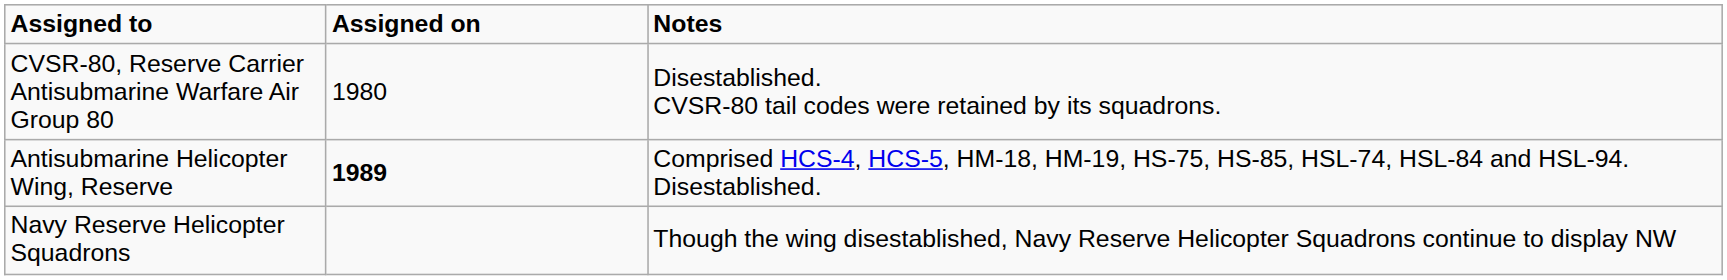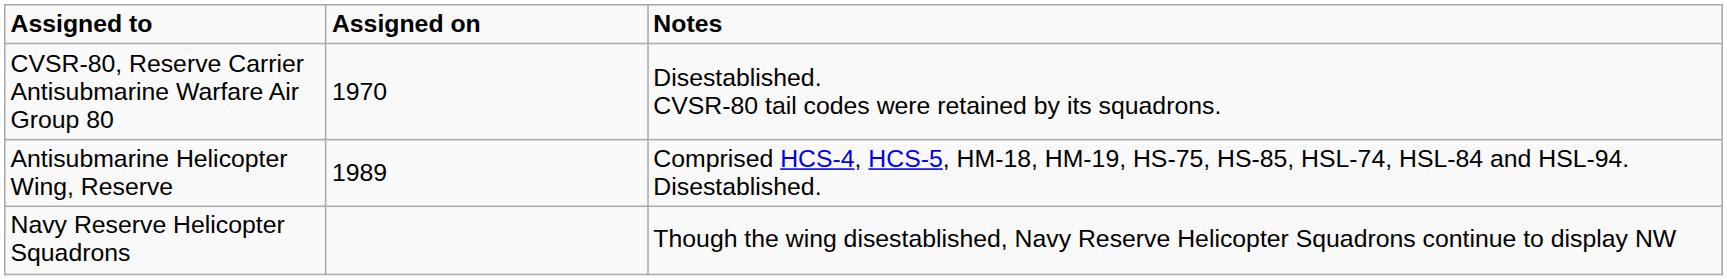CVSR-80, Reserve Carrier Antisubmarine Warfare Air Group 80 | Assigned on: 1980 -> 1970
Antisubmarine Helicopter Wing, Reserve | Assigned on: bold -> normal
